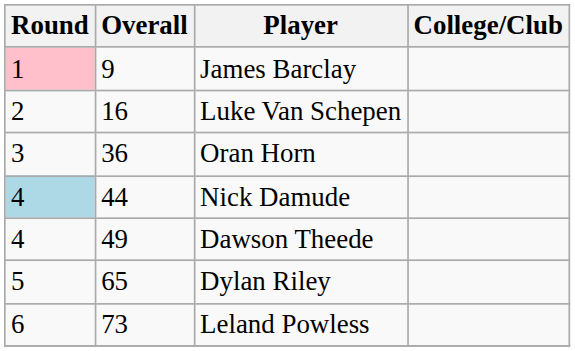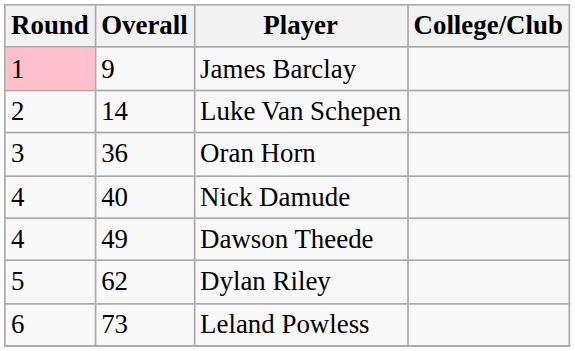Luke Van Schepen | Overall: 16 -> 14
Nick Damude | Round: lightblue background -> no background
Nick Damude | Overall: 44 -> 40
Dylan Riley | Overall: 65 -> 62
